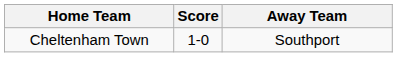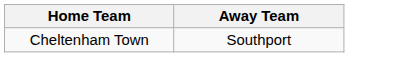- column: Score | 1-0
